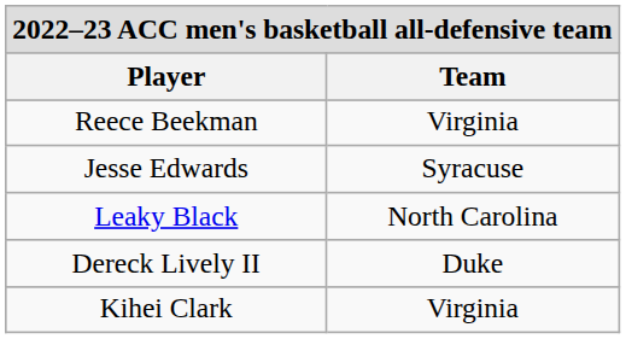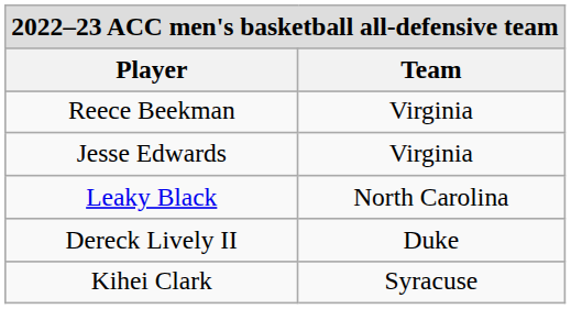Jesse Edwards | Team: Syracuse -> Virginia
Kihei Clark | Team: Virginia -> Syracuse
